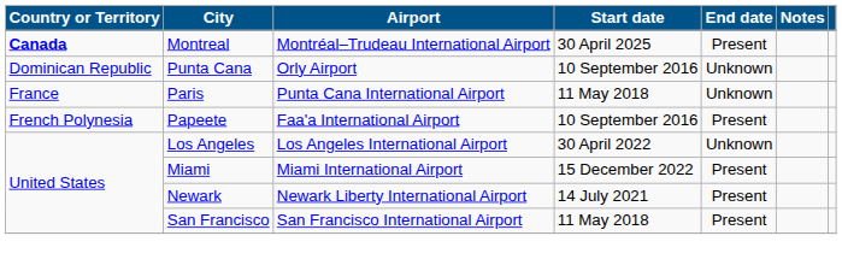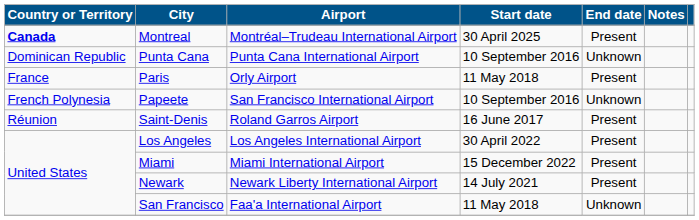Punta Cana | Airport: Orly Airport -> Punta Cana International Airport
Paris | Airport: Punta Cana International Airport -> Orly Airport
Paris | End date: Unknown -> Present
Papeete | Airport: Faa'a International Airport -> San Francisco International Airport
Papeete | End date: Present -> Unknown
+ row: Réunion | Saint-Denis | Roland Garros Airport | 16 June 2017 | Present
Los Angeles | End date: Unknown -> Present
San Francisco | Airport: San Francisco International Airport -> Faa'a International Airport
San Francisco | End date: Present -> Unknown
